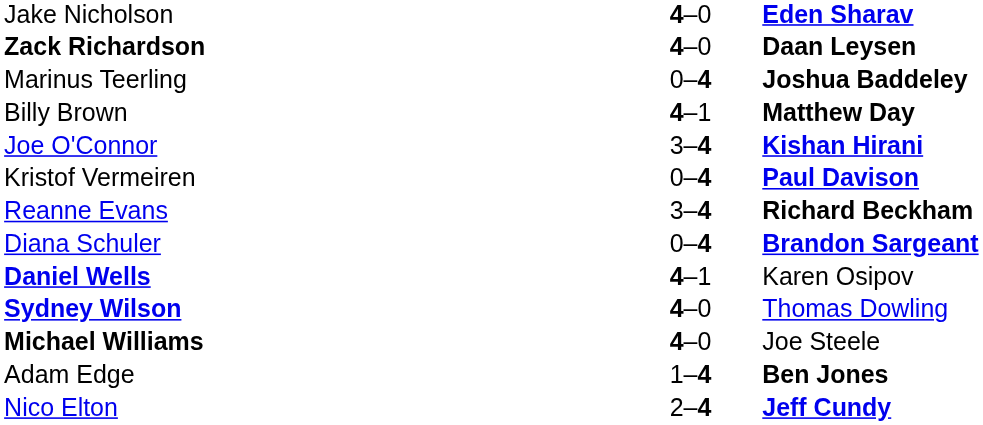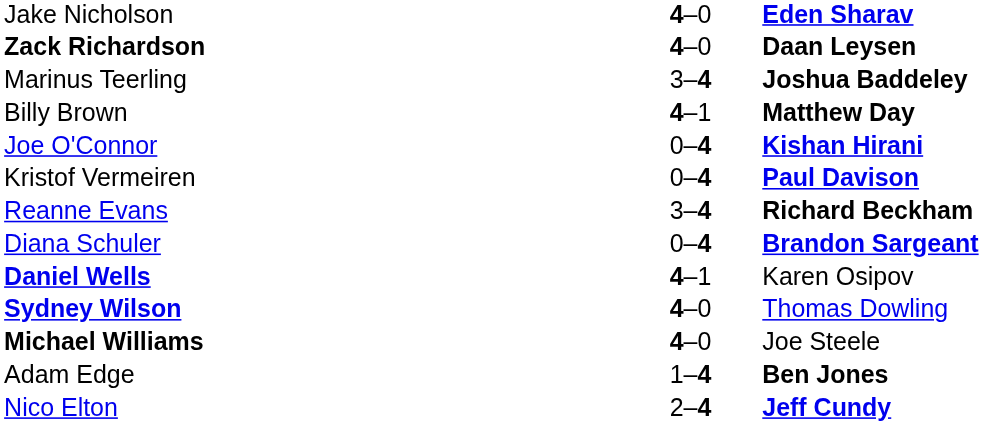Marinus Teerling | column 2: 0–4 -> 3–4
Joe O'Connor | column 2: 3–4 -> 0–4
